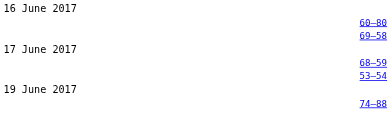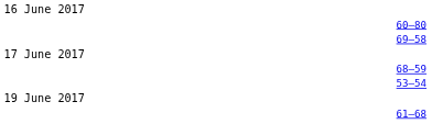- row: 74–88
+ row: 61–68
